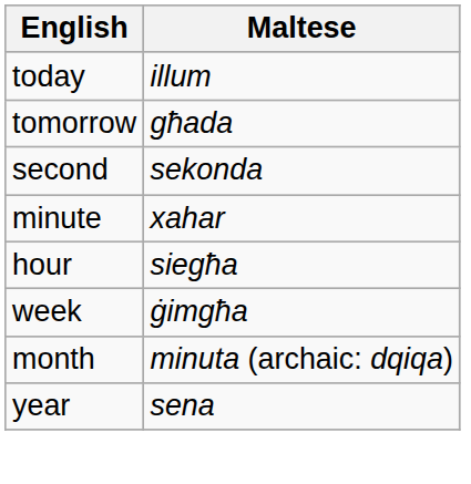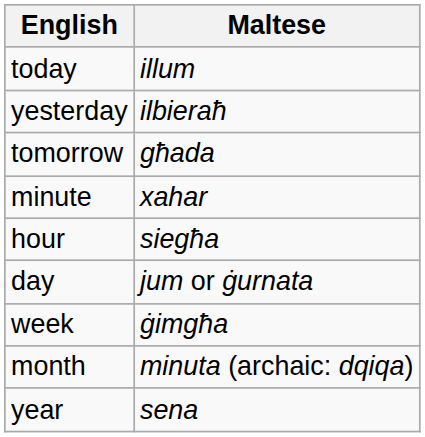+ row: yesterday | ilbieraħ
- row: second | sekonda
+ row: day | jum or ġurnata
